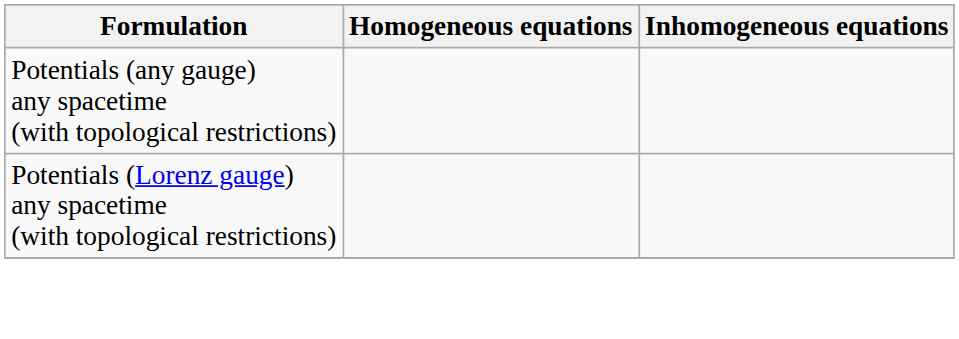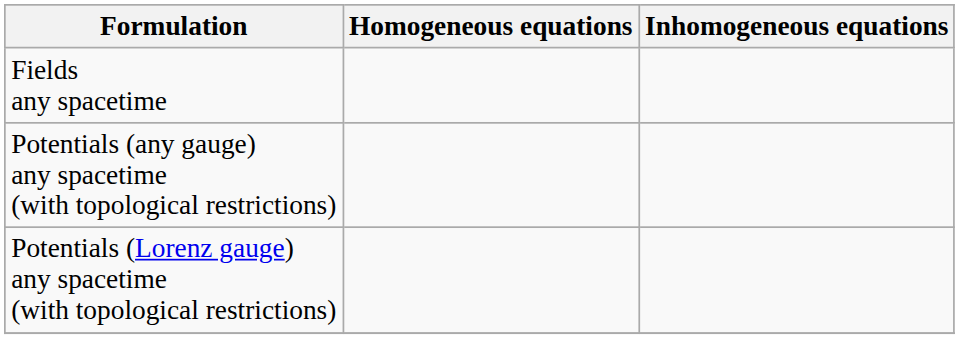+ row: Fields any spacetime
